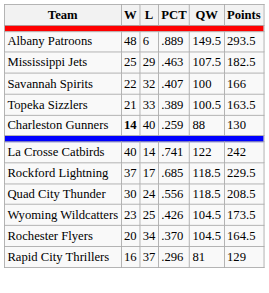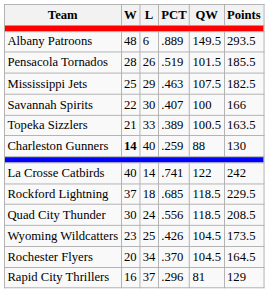+ row: Pensacola Tornados | 28 | 26 | .519 | 101.5 | 185.5
Savannah Spirits | L: 32 -> 30
Rockford Lightning | L: 17 -> 18
